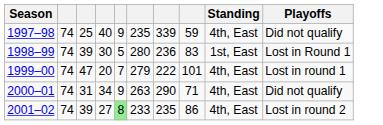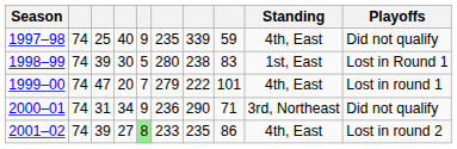1998–99 | column 7: 236 -> 238
2000–01 | column 6: 263 -> 236
2000–01 | Standing: 4th, East -> 3rd, Northeast
